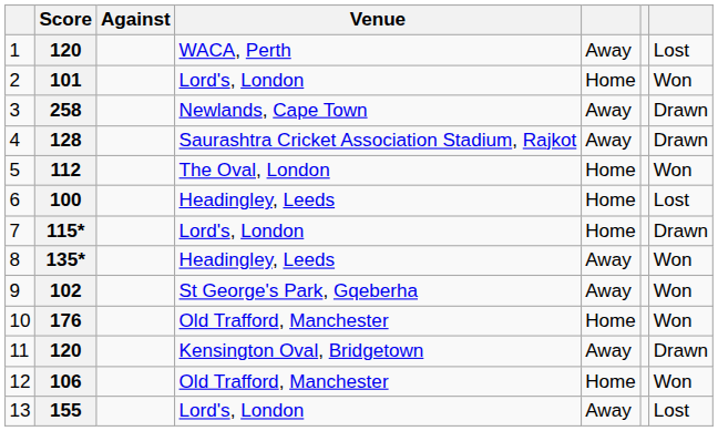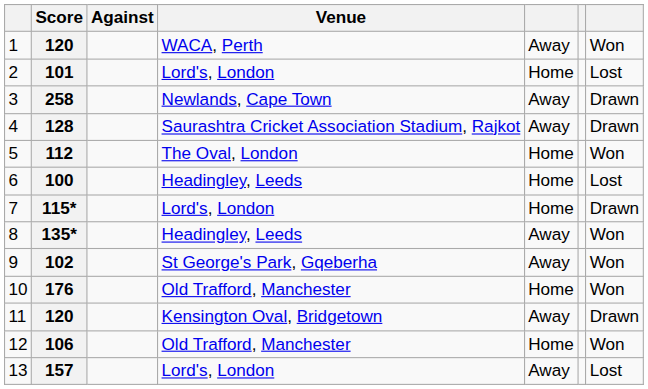1 | column 7: Lost -> Won
2 | column 7: Won -> Lost
13 | Score: 155 -> 157
